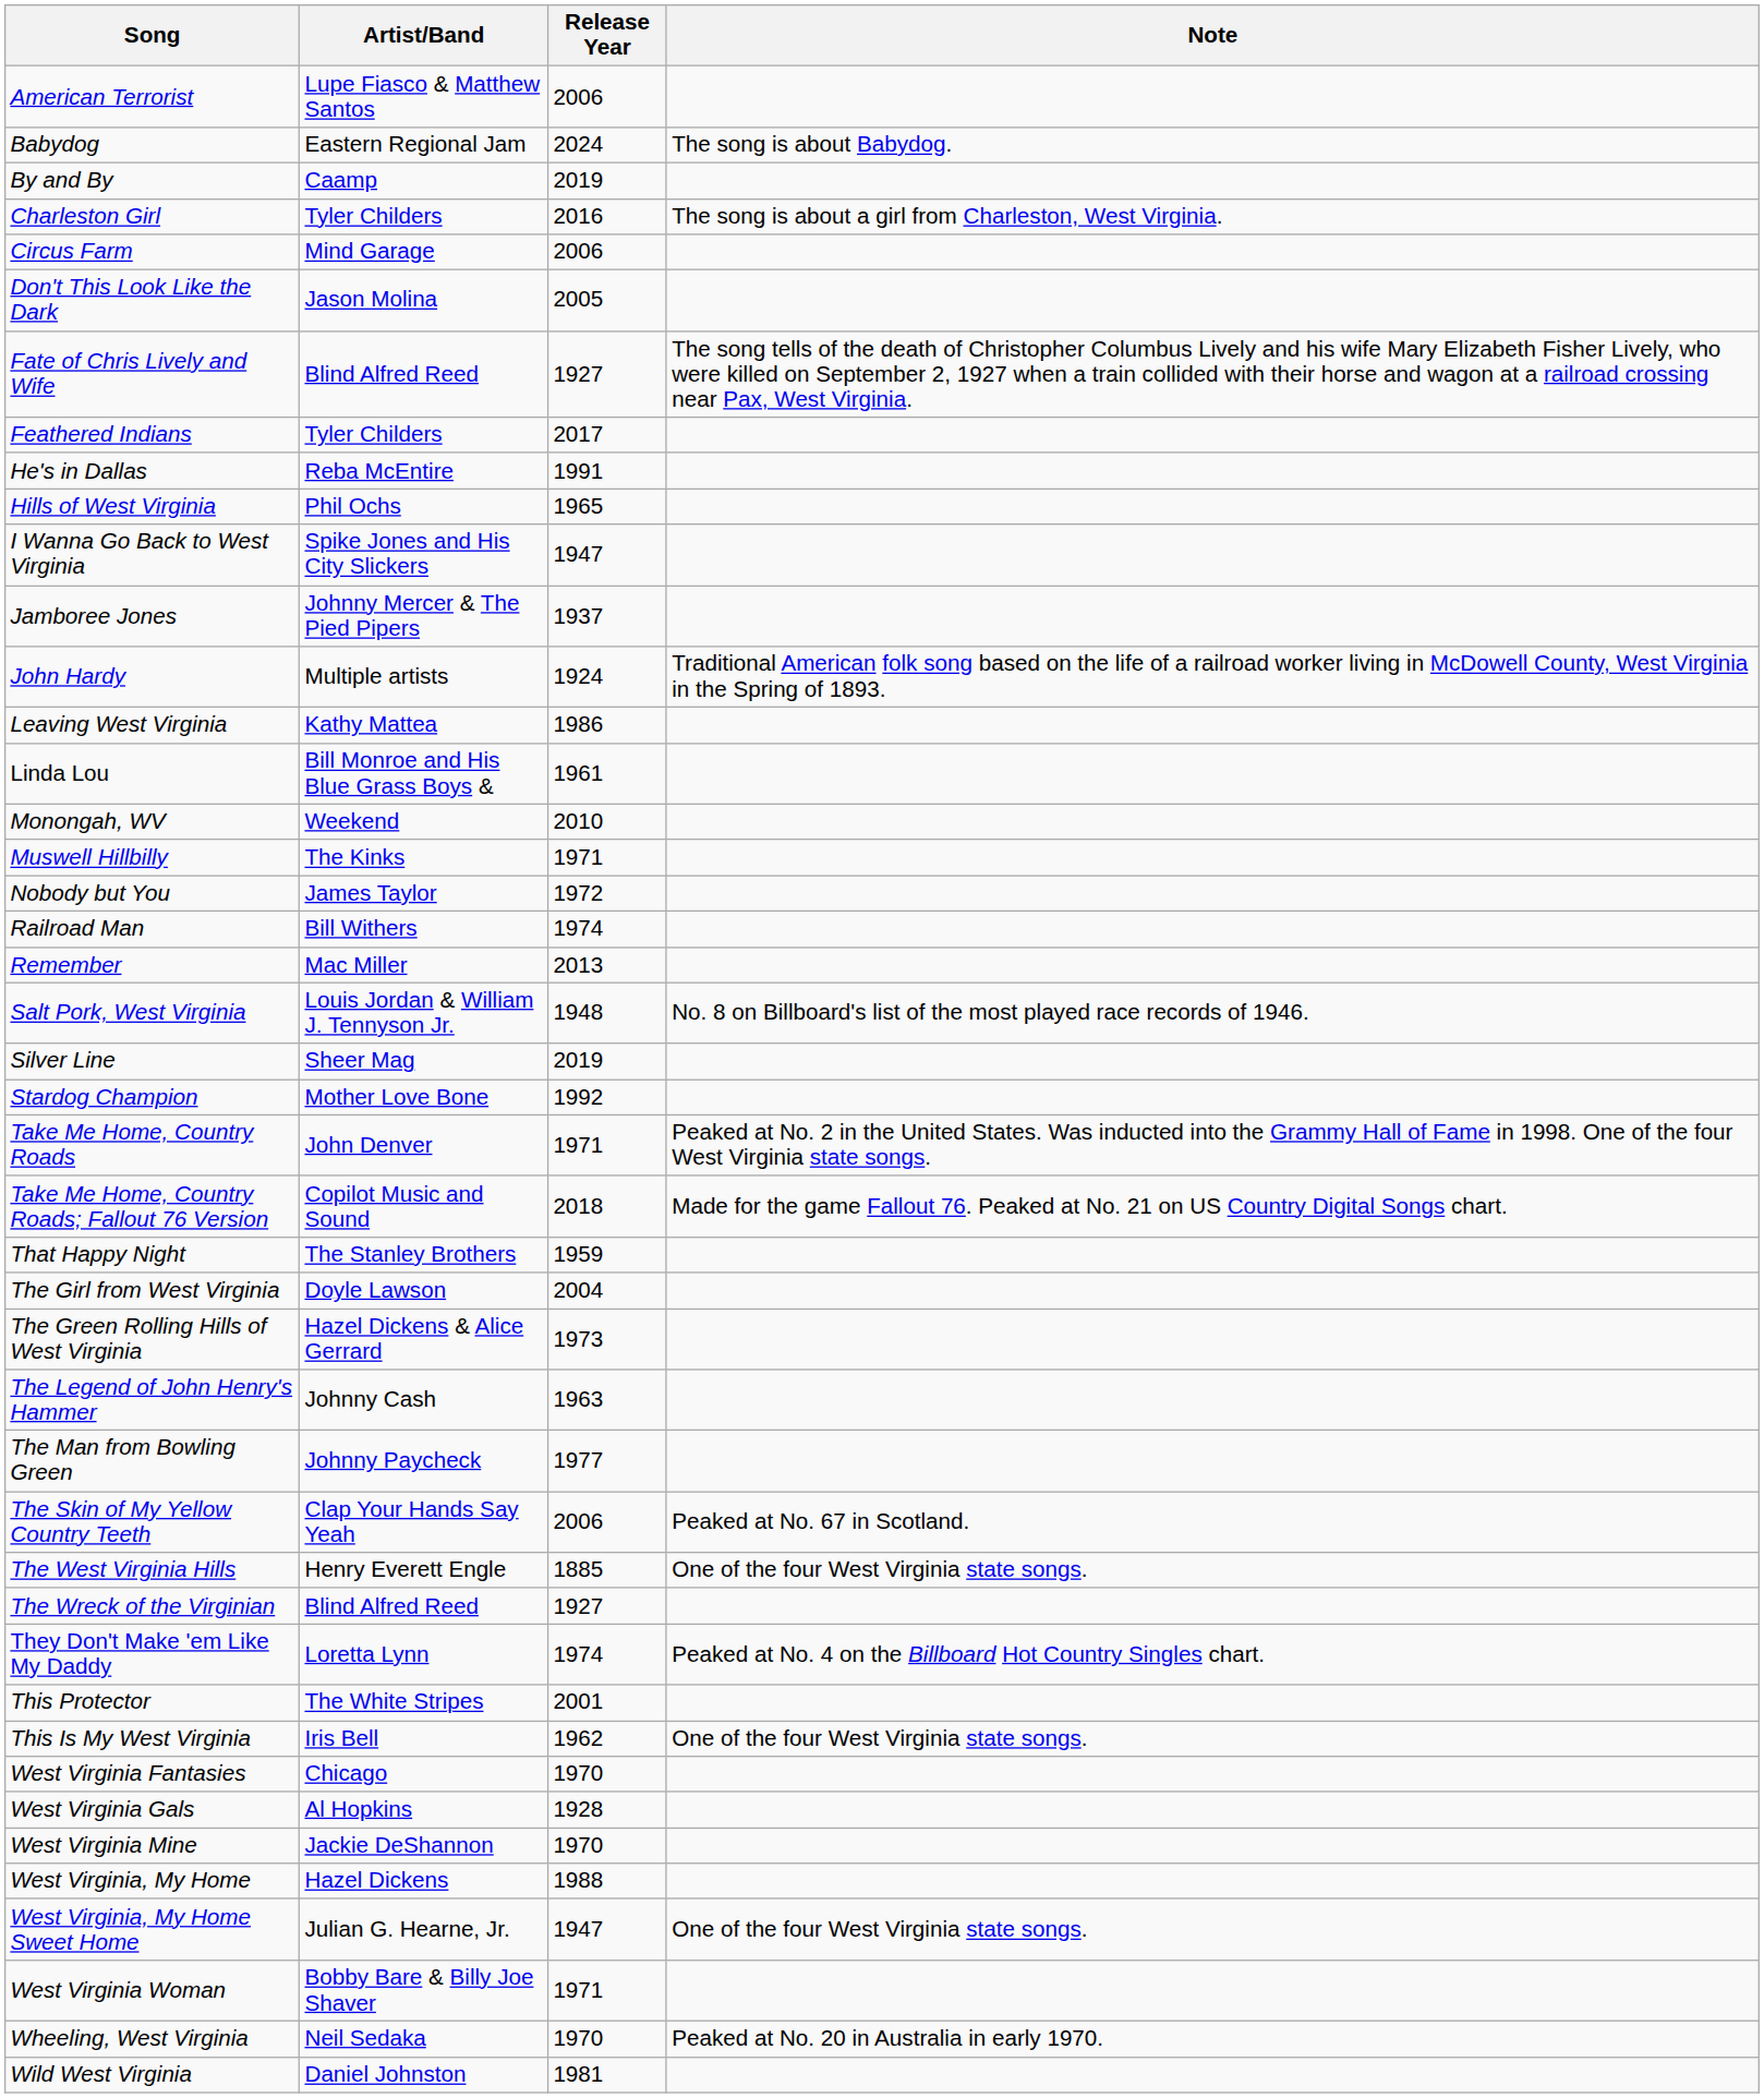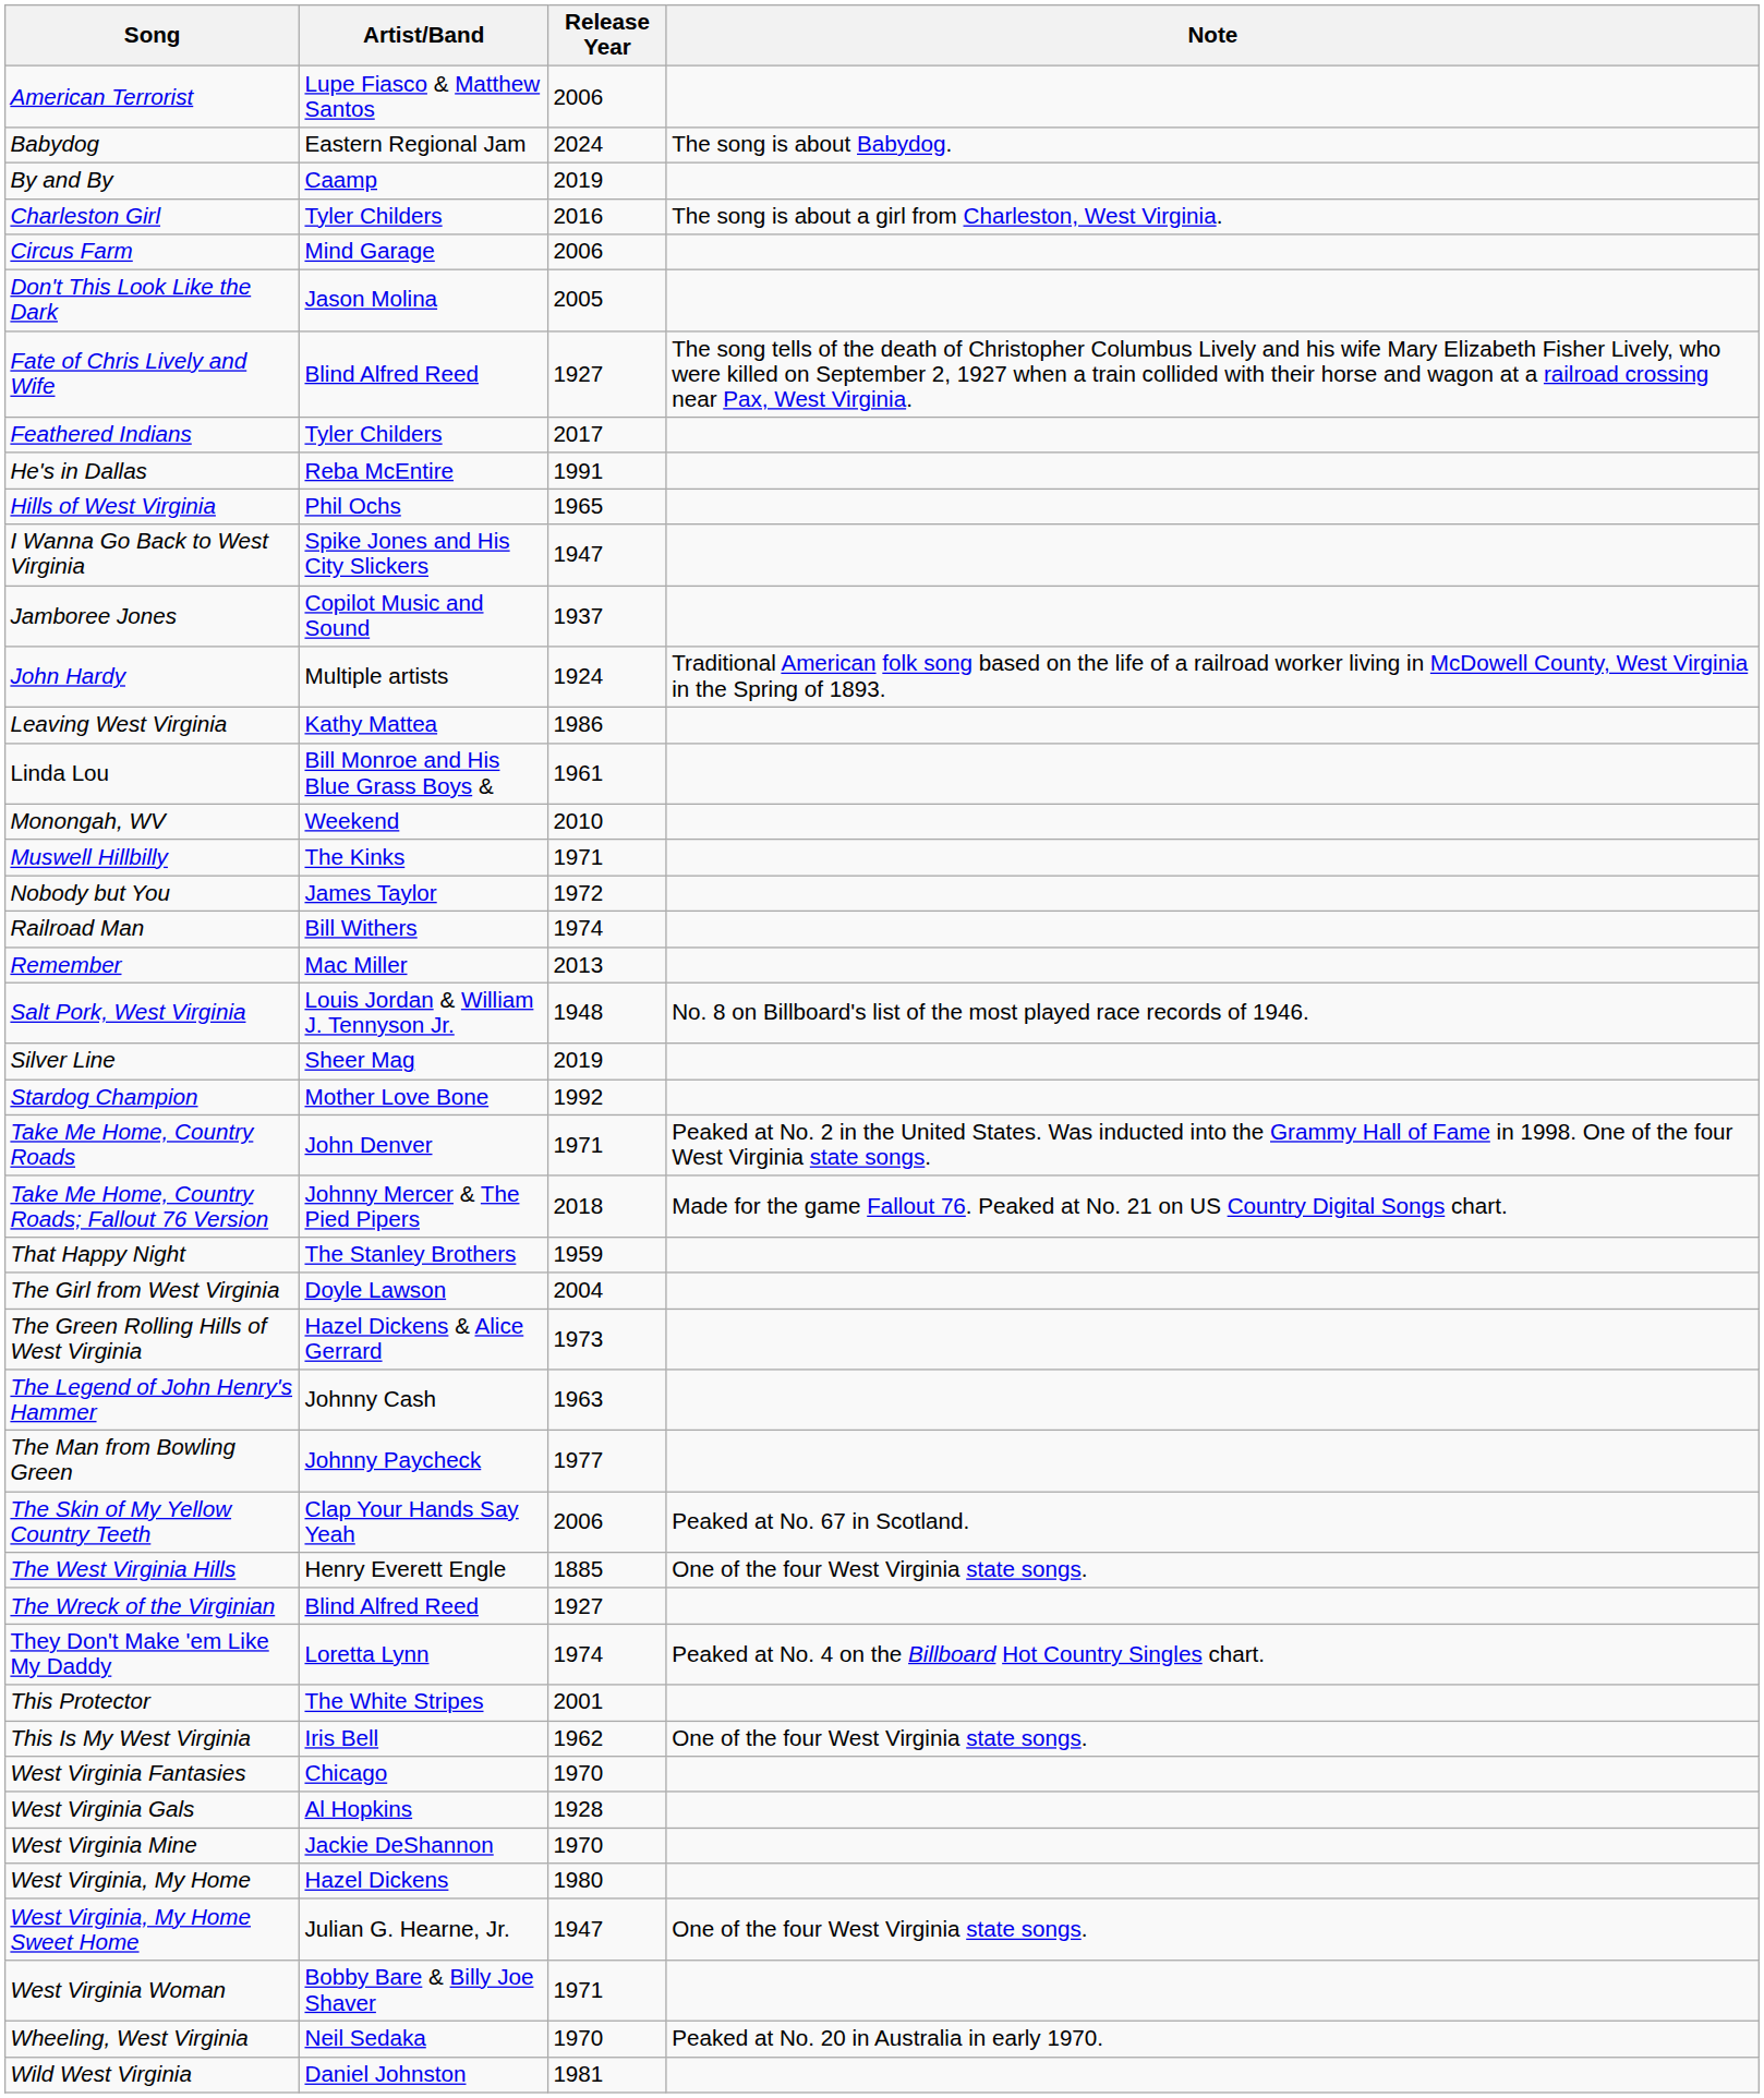Jamboree Jones | Artist/Band: Johnny Mercer & The Pied Pipers -> Copilot Music and Sound
Take Me Home, Country Roads; Fallout 76 Version | Artist/Band: Copilot Music and Sound -> Johnny Mercer & The Pied Pipers
West Virginia, My Home | Release Year: 1988 -> 1980
